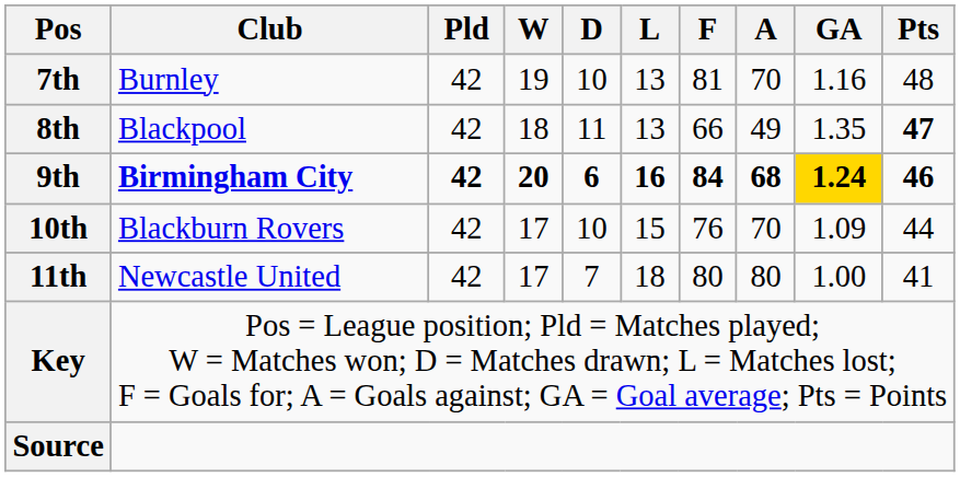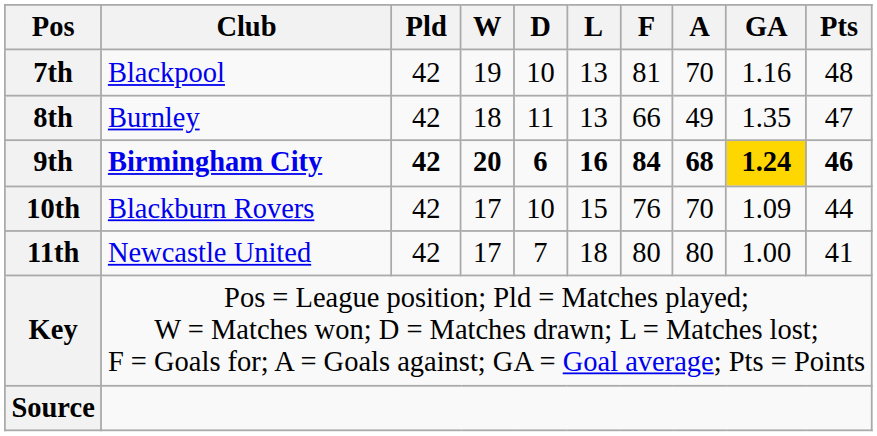7th | Club: Burnley -> Blackpool
8th | Club: Blackpool -> Burnley
8th | Pts: bold -> normal
